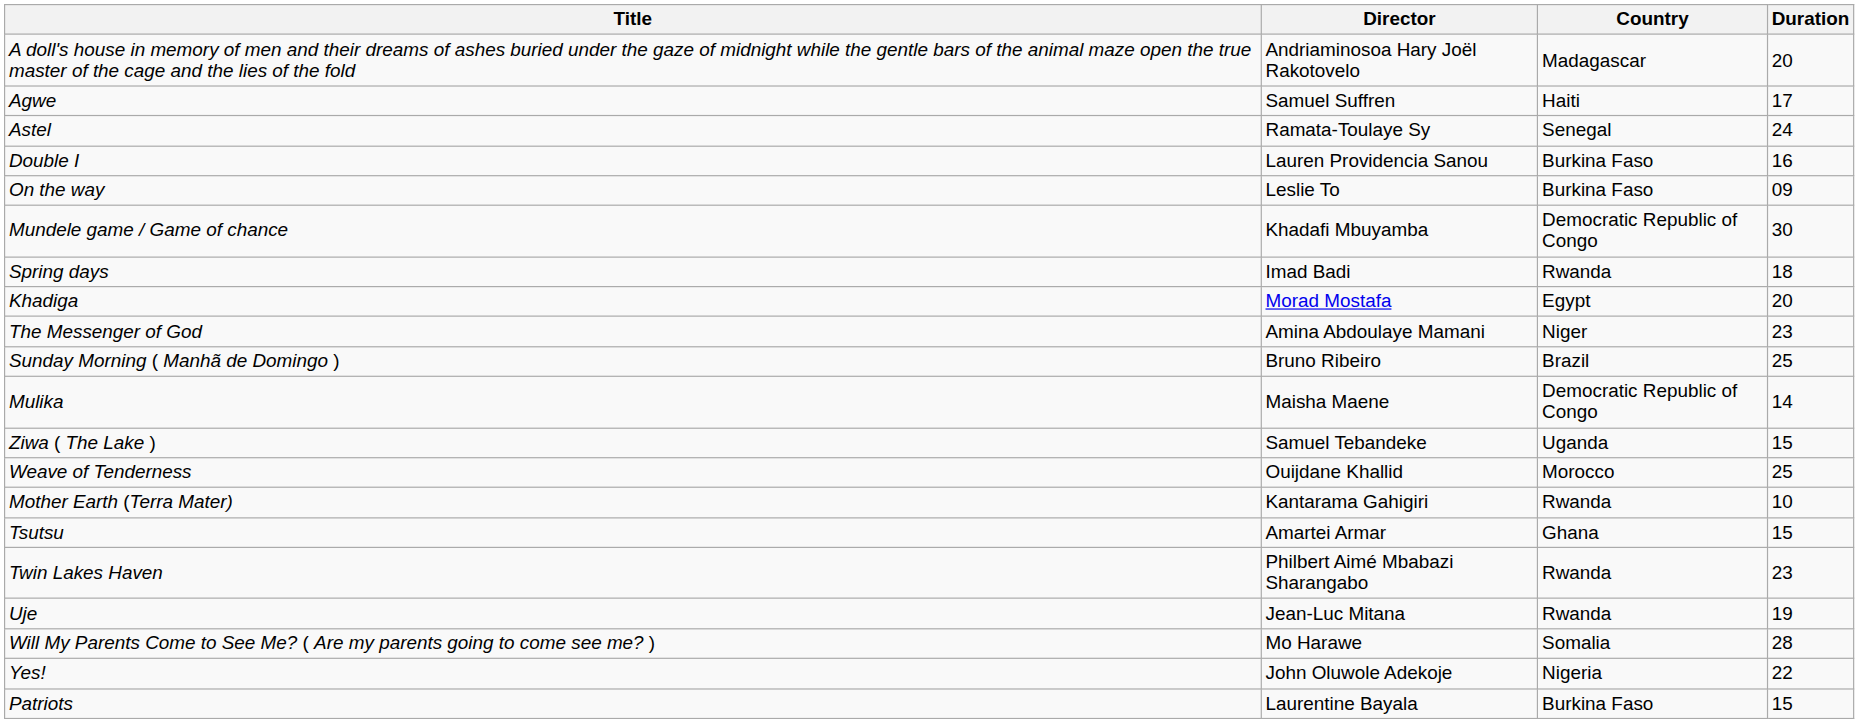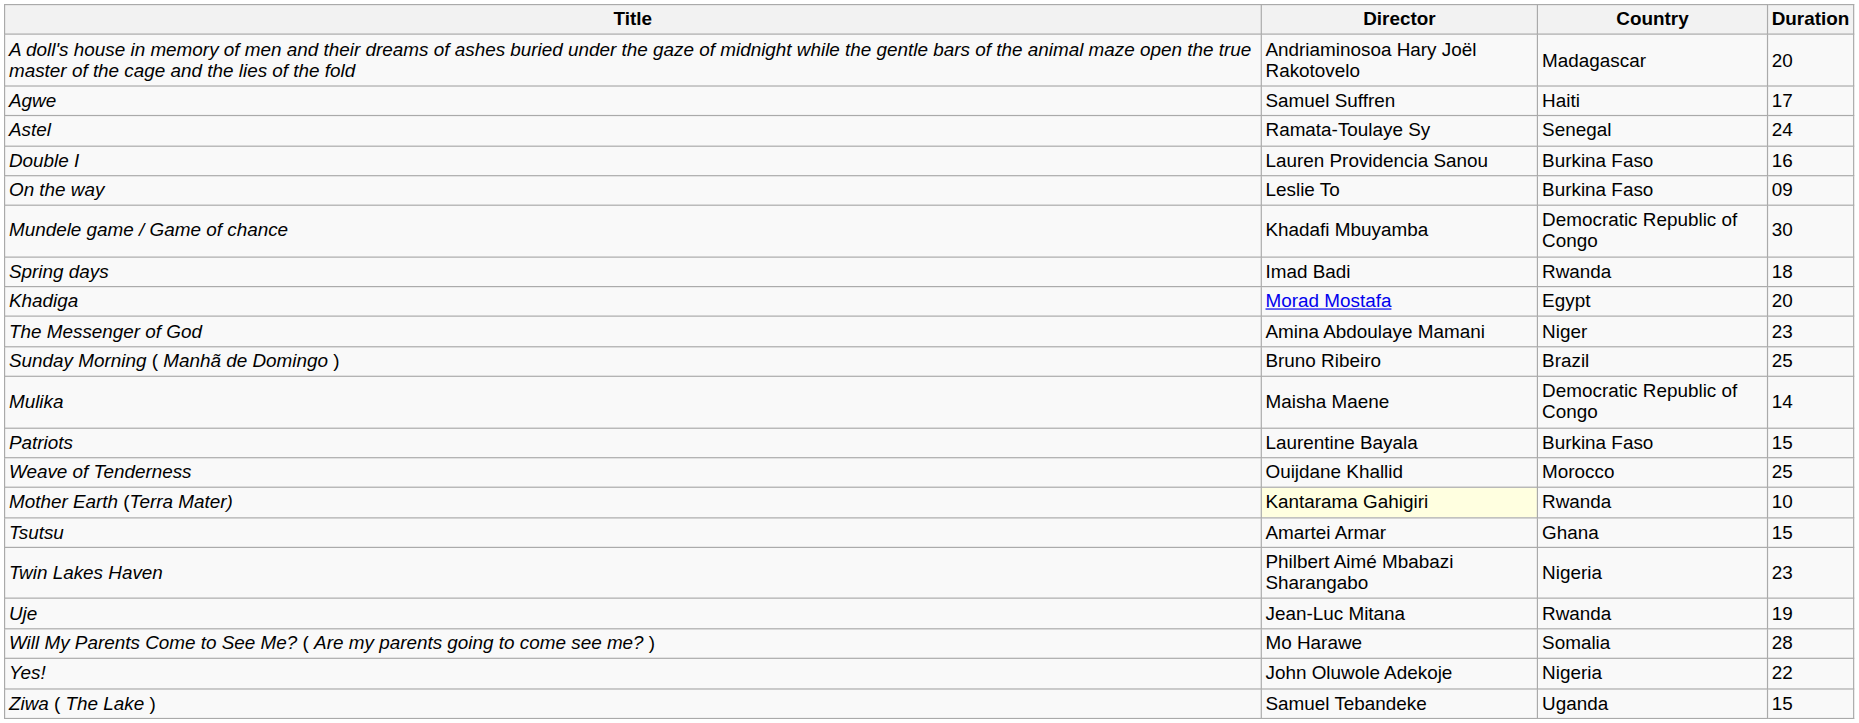rows swapped: Patriots <-> Ziwa ( The Lake )
Mother Earth (Terra Mater) | Director: no background -> lightyellow background
Twin Lakes Haven | Country: Rwanda -> Nigeria
